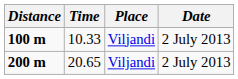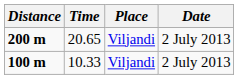rows swapped: 100 m <-> 200 m
